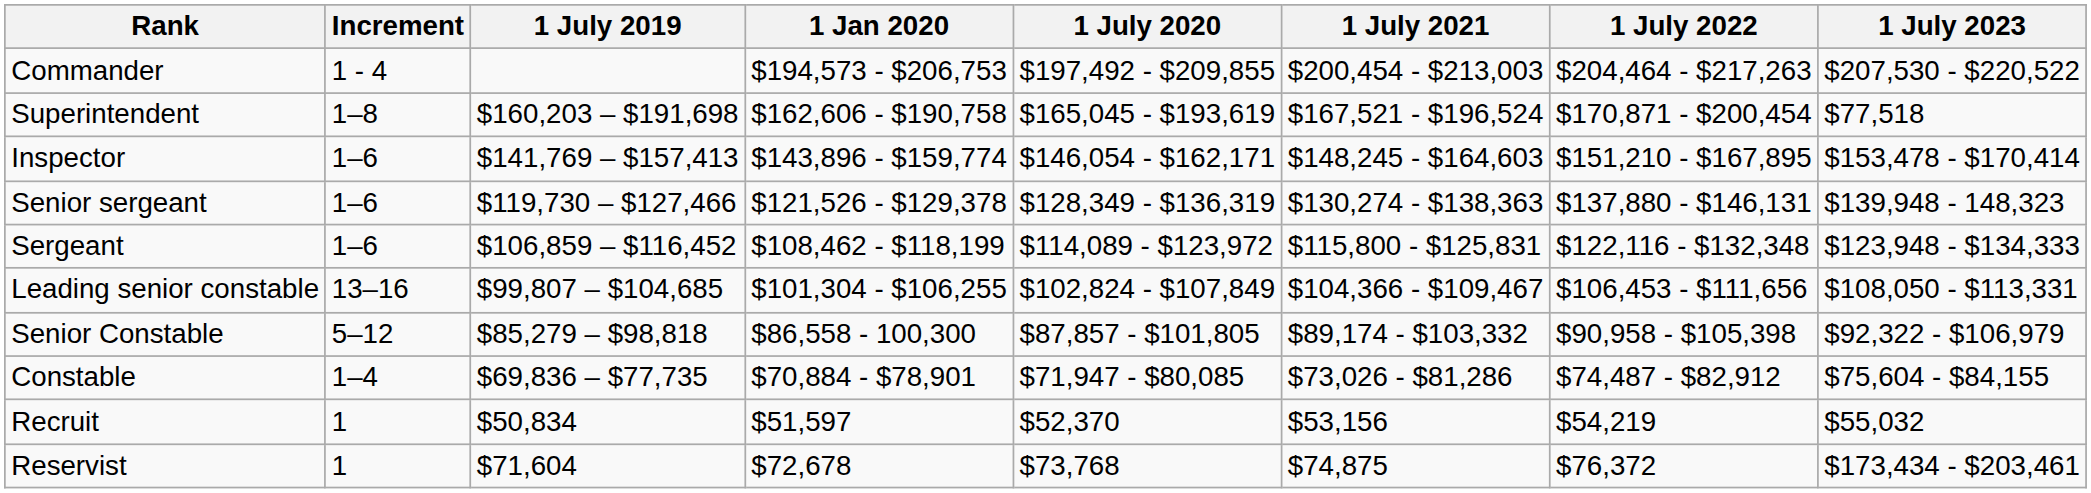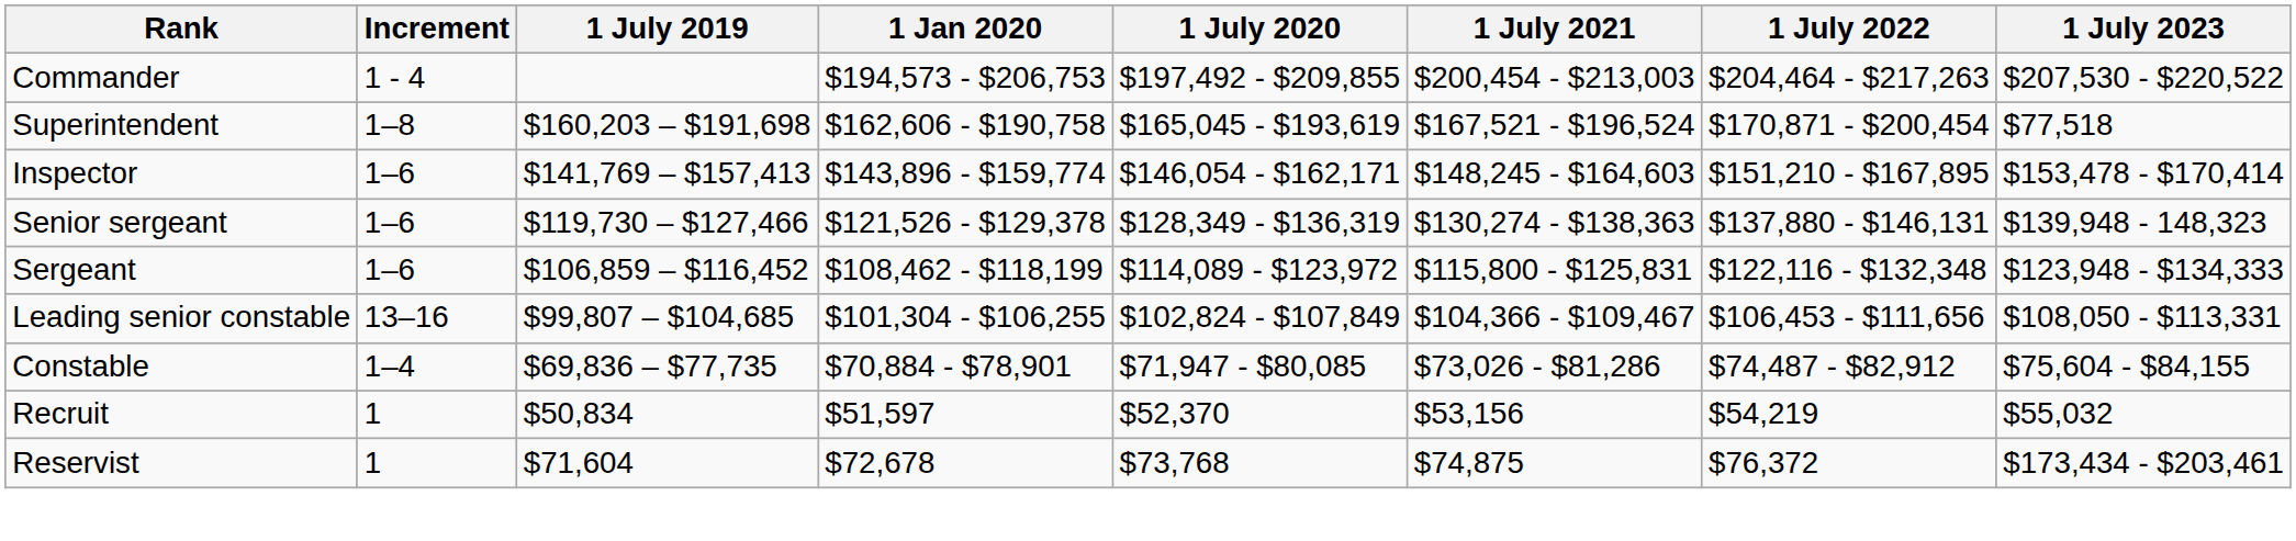- row: Senior Constable | 5–12 | $85,279 – $98,818 | $86,558 - 100,300 | $87,857 - $101,805 | $89,174 - $103,332 | $90,958 - $105,398 | $92,322 - $106,979
